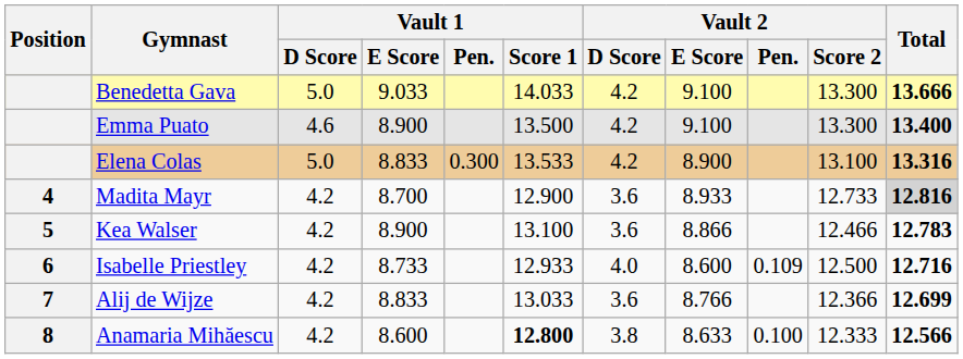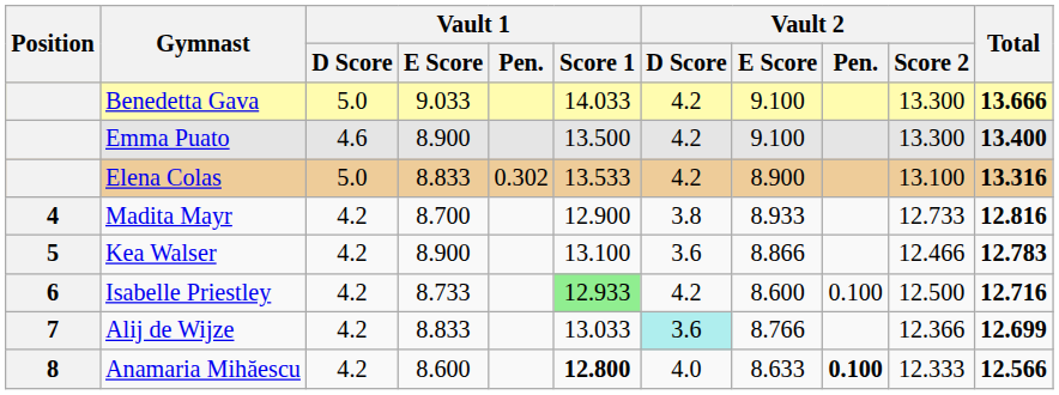Elena Colas | Vault 1 / Pen.: 0.300 -> 0.302
Madita Mayr | Vault 2 / D Score: 3.6 -> 3.8
Madita Mayr | Total: lightgrey background -> no background
Isabelle Priestley | Vault 1 / Score 1: no background -> lightgreen background
Isabelle Priestley | Vault 2 / D Score: 4.0 -> 4.2
Isabelle Priestley | Vault 2 / Pen.: 0.109 -> 0.100
Alij de Wijze | Vault 2 / D Score: no background -> paleturquoise background
Anamaria Mihăescu | Vault 2 / D Score: 3.8 -> 4.0
Anamaria Mihăescu | Vault 2 / Pen.: normal -> bold
